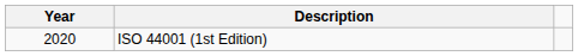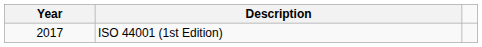ISO 44001 (1st Edition) | Year: 2020 -> 2017
